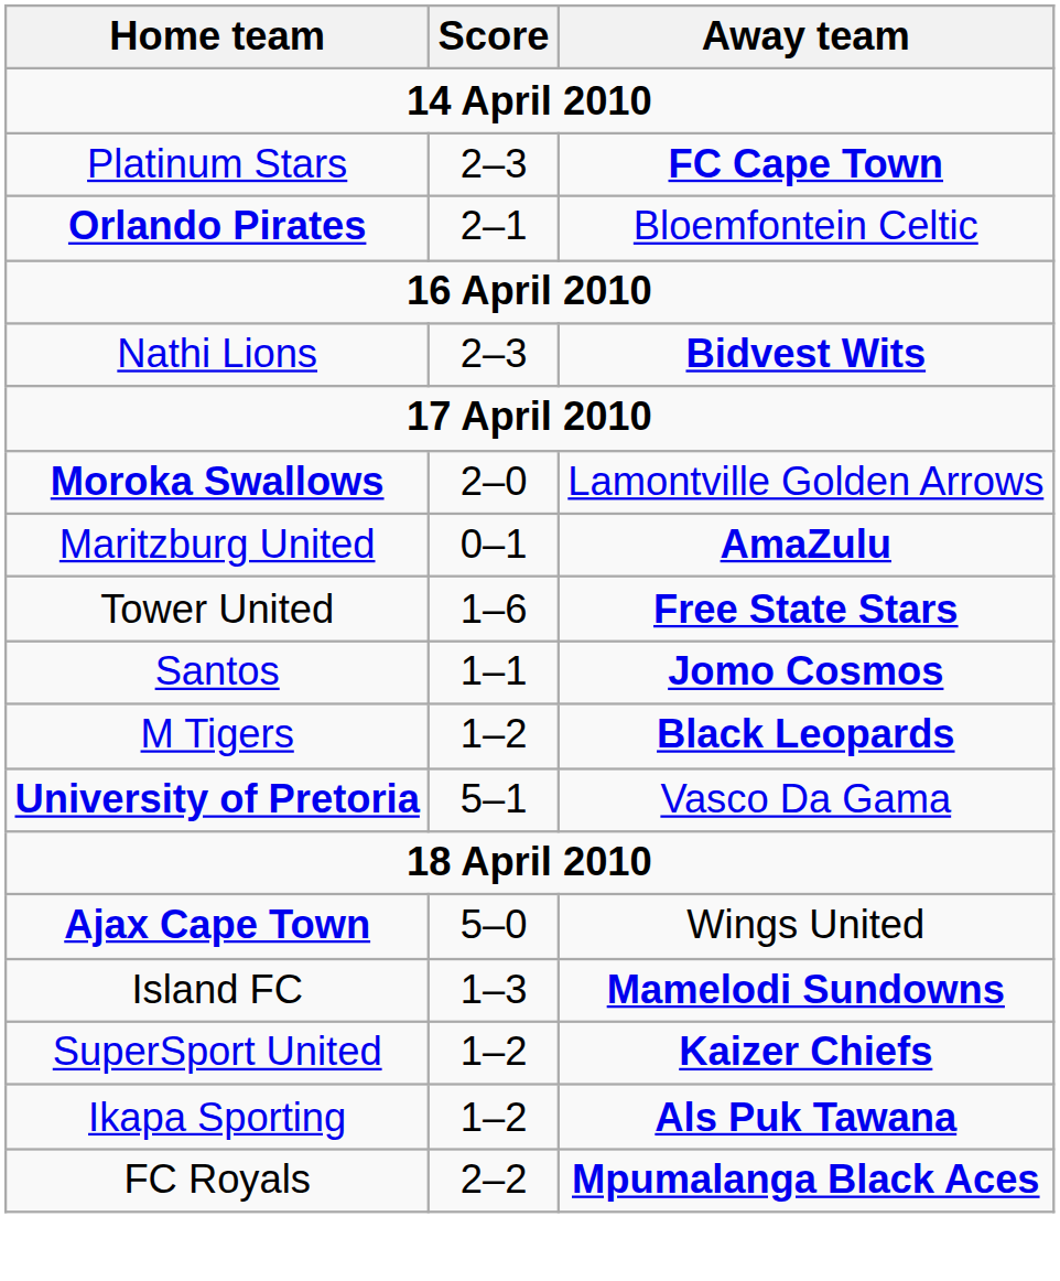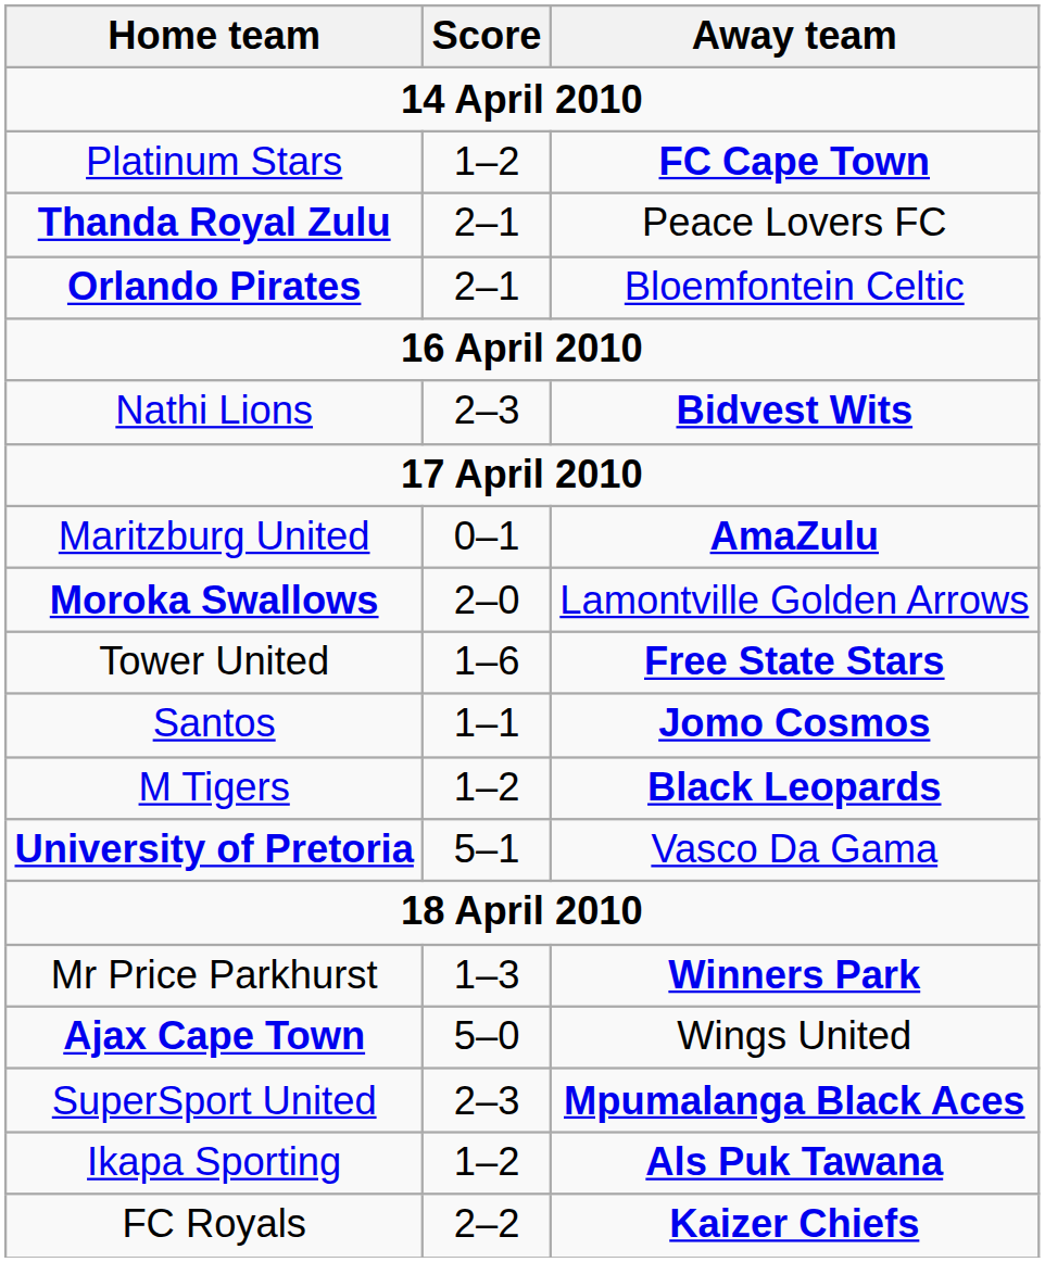Platinum Stars | Score: 2–3 -> 1–2
+ row: Thanda Royal Zulu | 2–1 | Peace Lovers FC
rows swapped: Maritzburg United <-> Moroka Swallows
+ row: Mr Price Parkhurst | 1–3 | Winners Park
- row: Island FC | 1–3 | Mamelodi Sundowns
SuperSport United | Score: 1–2 -> 2–3
SuperSport United | Away team: Kaizer Chiefs -> Mpumalanga Black Aces
FC Royals | Away team: Mpumalanga Black Aces -> Kaizer Chiefs
